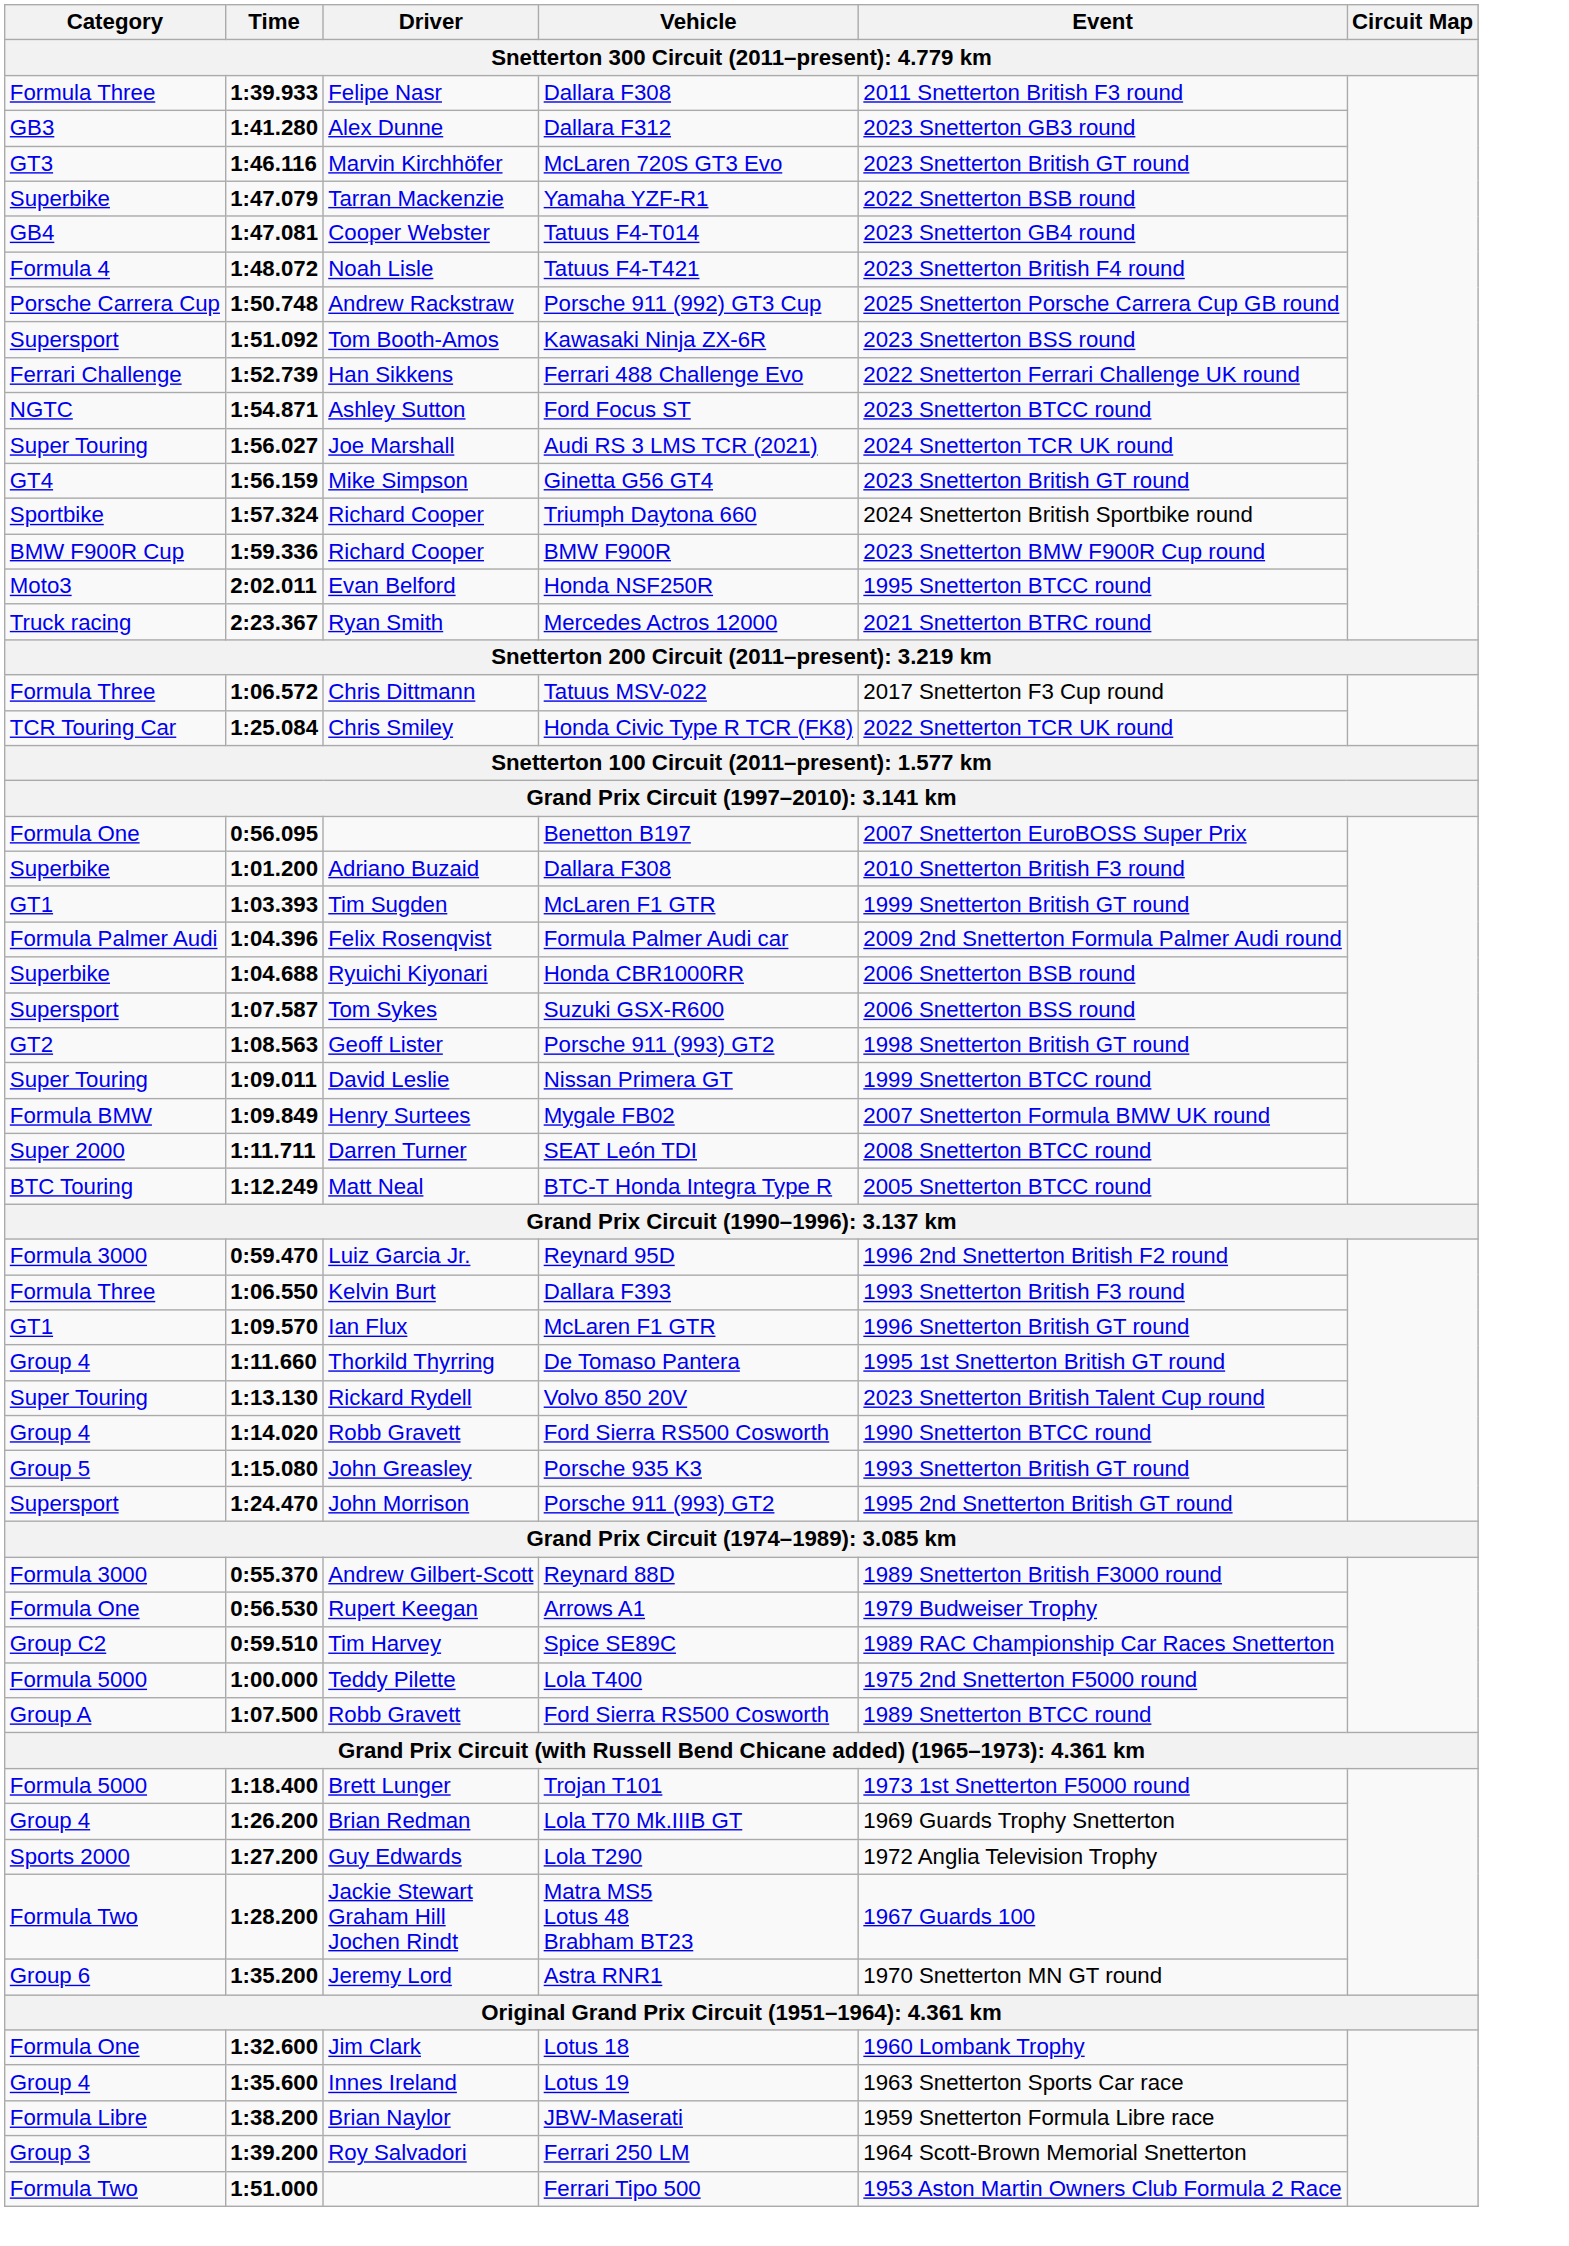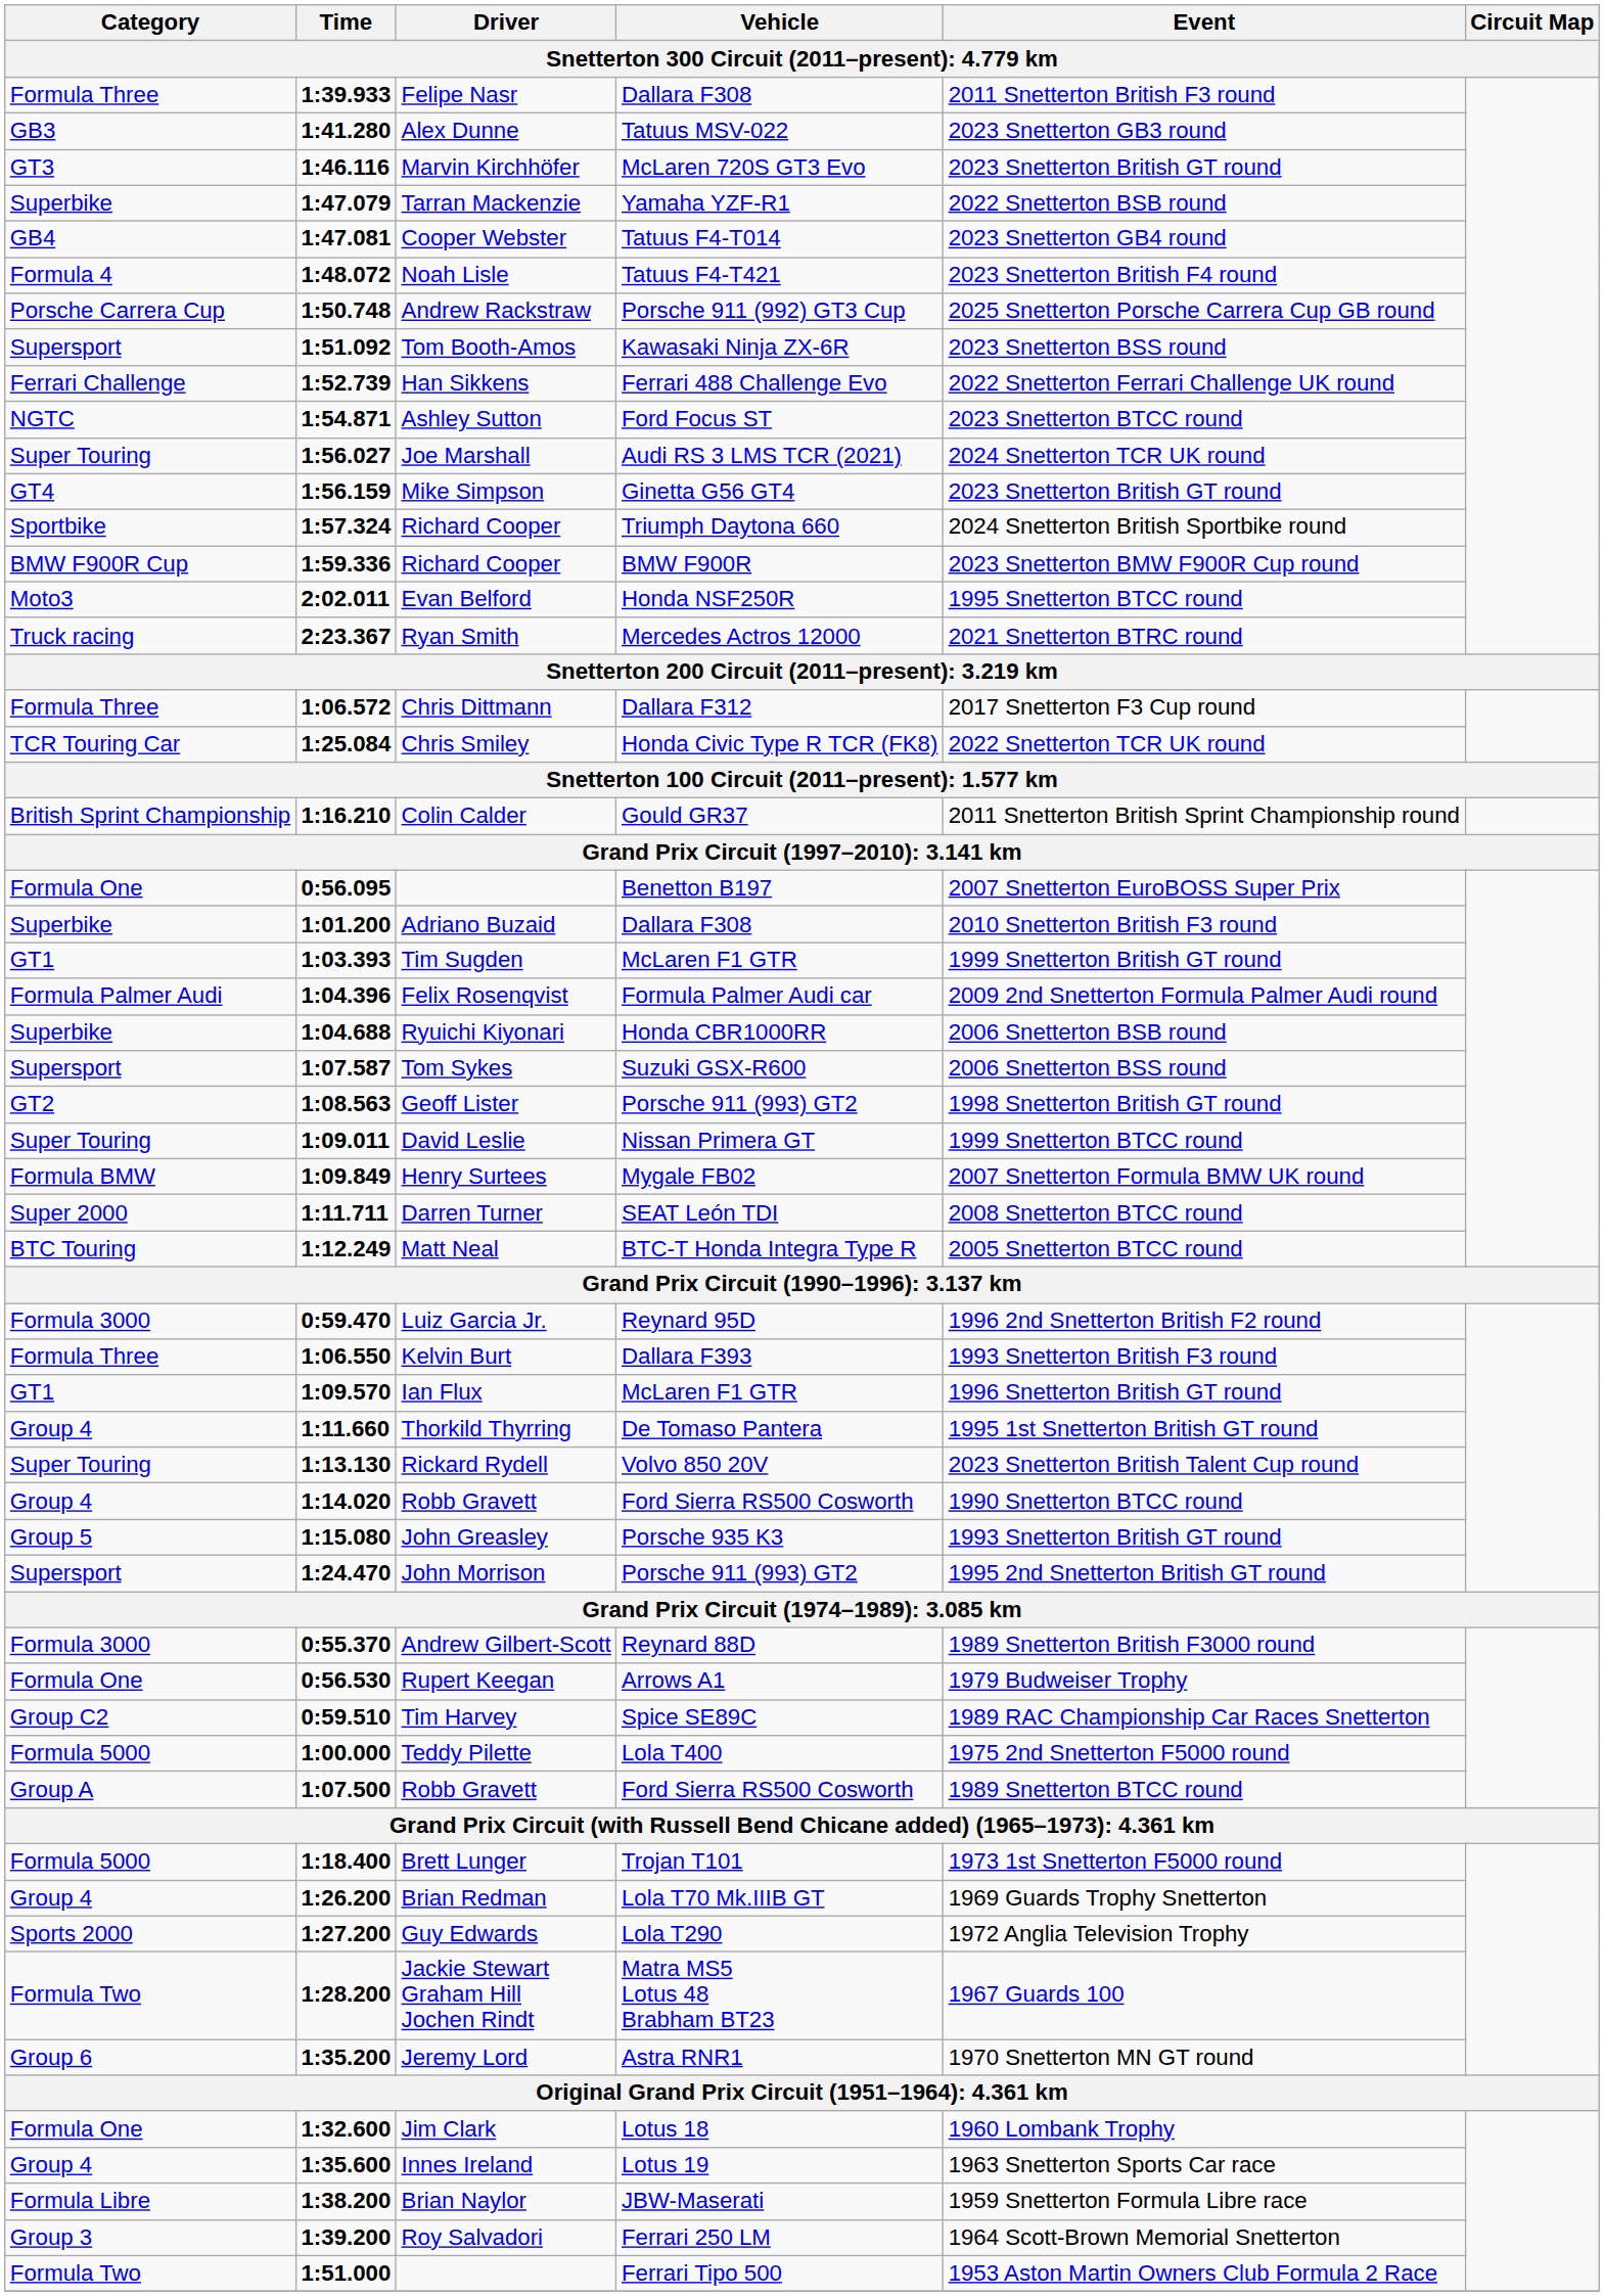Alex Dunne | Vehicle: Dallara F312 -> Tatuus MSV-022
Chris Dittmann | Vehicle: Tatuus MSV-022 -> Dallara F312
+ row: British Sprint Championship | 1:16.210 | Colin Calder | Gould GR37 | 2011 Snetterton British Sprint Championship round
